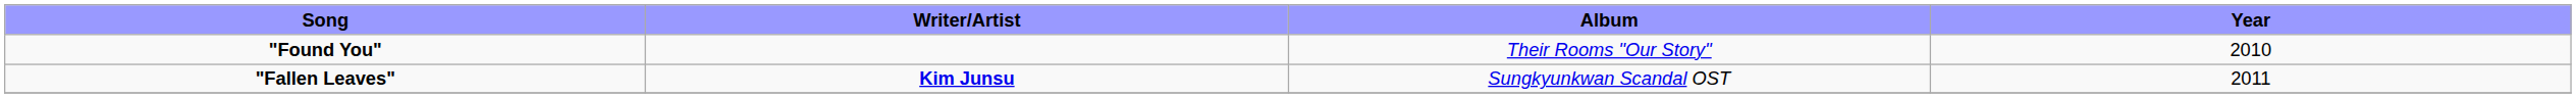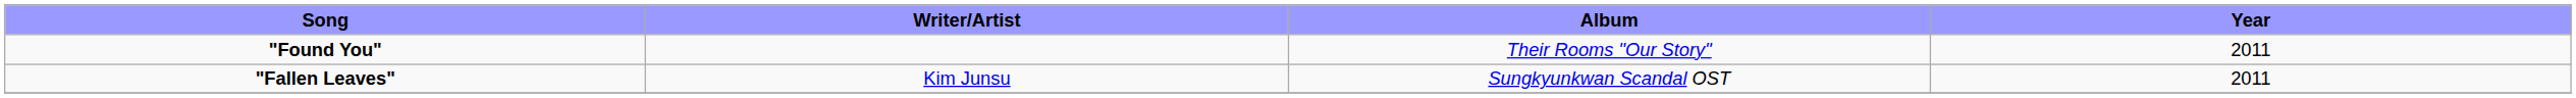"Found You" | Year: 2010 -> 2011
"Fallen Leaves" | Writer/Artist: bold -> normal
